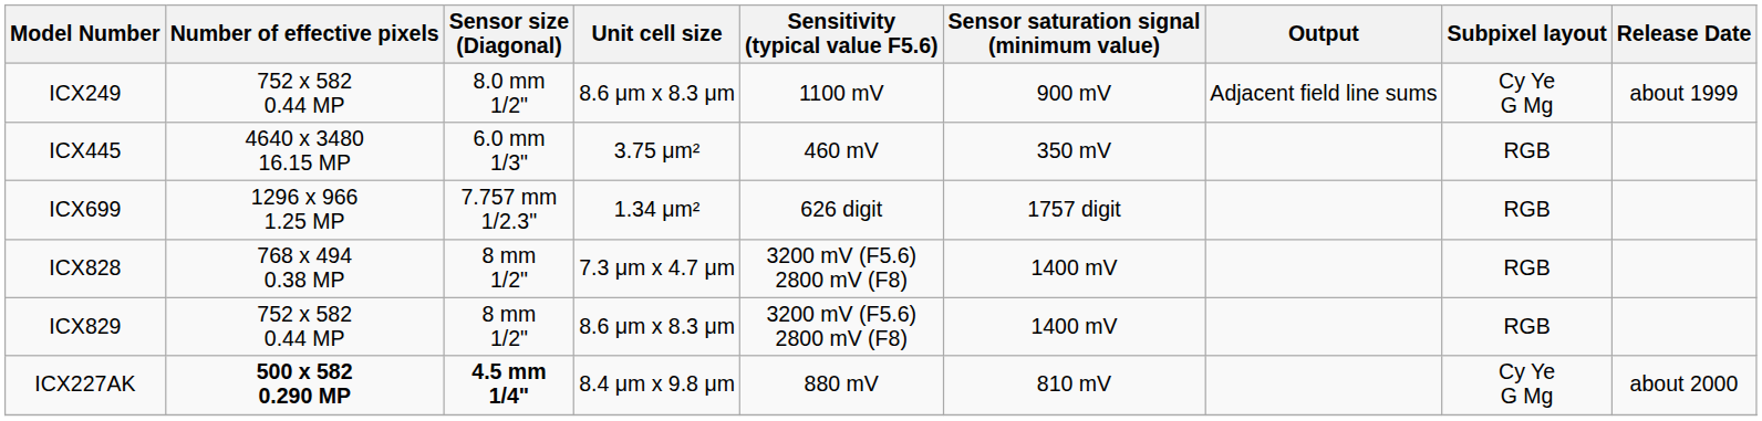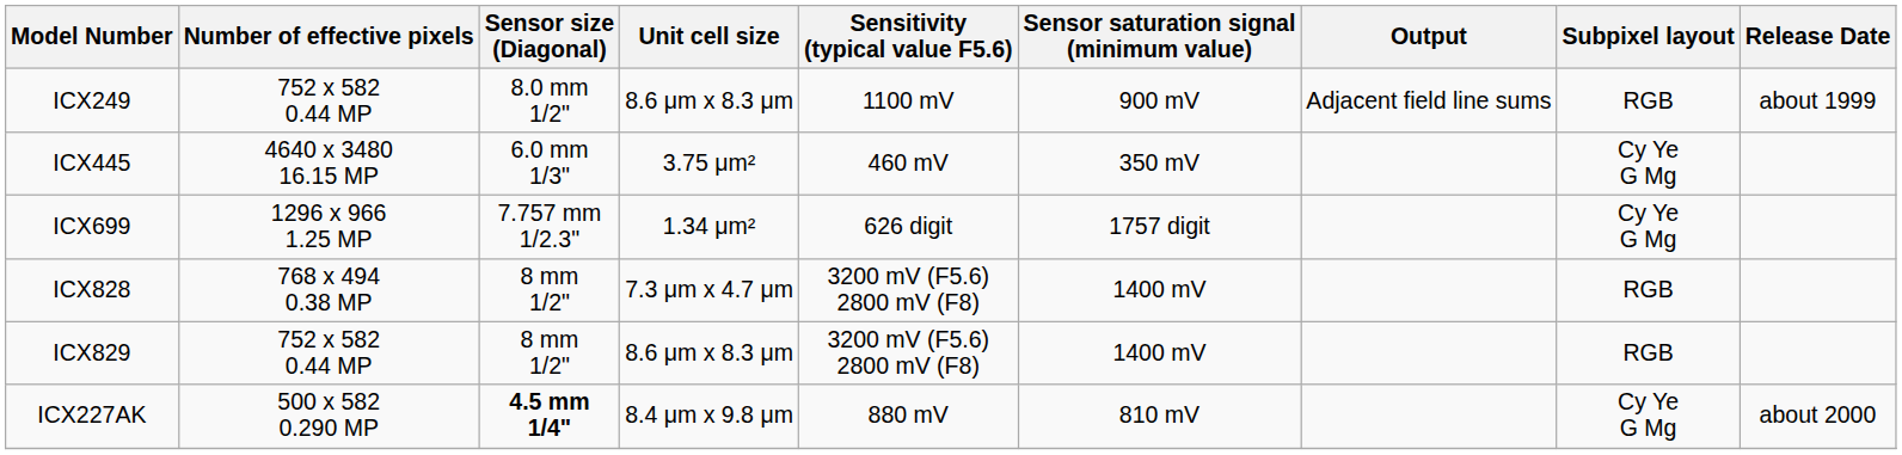ICX249 | Subpixel layout: Cy Ye G Mg -> RGB
ICX445 | Subpixel layout: RGB -> Cy Ye G Mg
ICX699 | Subpixel layout: RGB -> Cy Ye G Mg
ICX227AK | Number of effective pixels: bold -> normal
